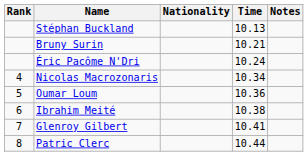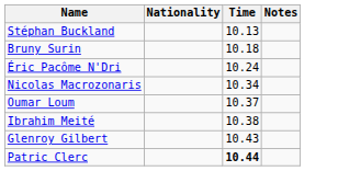- column: Rank | 4 | 5 | 6 | 7 | 8
Bruny Surin | Time: 10.21 -> 10.18
Oumar Loum | Time: 10.36 -> 10.37
Glenroy Gilbert | Time: 10.41 -> 10.43
Patric Clerc | Time: normal -> bold
